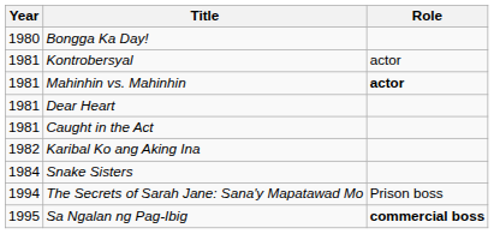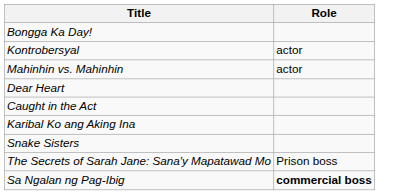- column: Year | 1980 | 1981 | 1981 | 1981 | 1981 | 1982 | 1984 | 1994 | 1995
Mahinhin vs. Mahinhin | Role: bold -> normal
